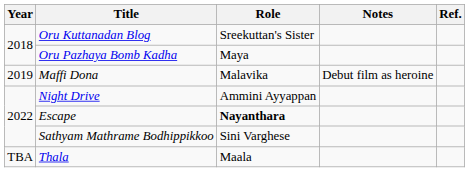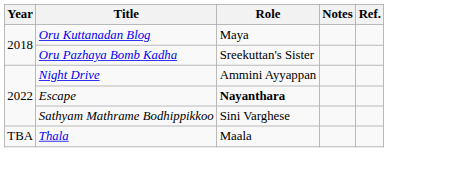Oru Kuttanadan Blog | Role: Sreekuttan's Sister -> Maya
Oru Pazhaya Bomb Kadha | Role: Maya -> Sreekuttan's Sister
- row: 2019 | Maffi Dona | Malavika | Debut film as heroine
